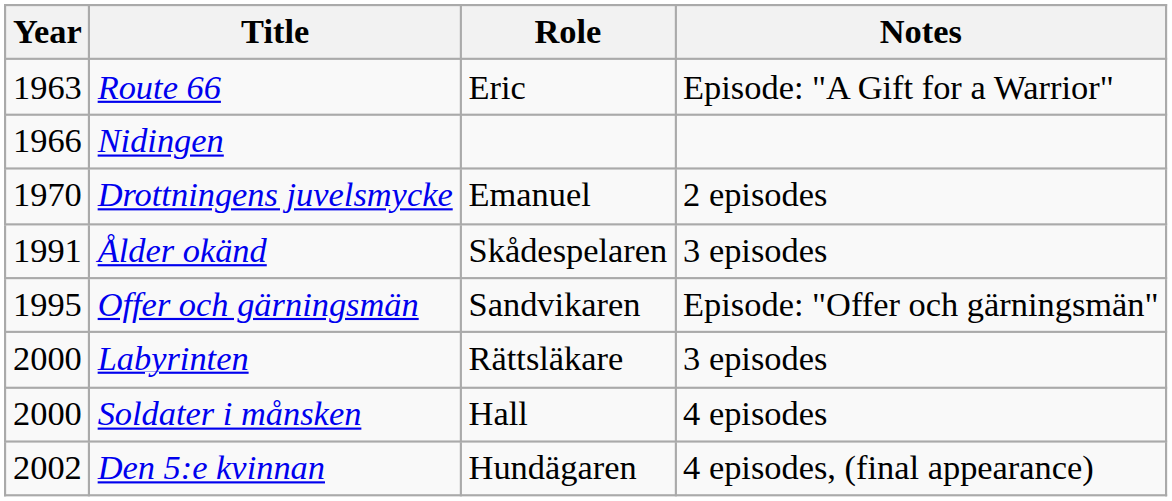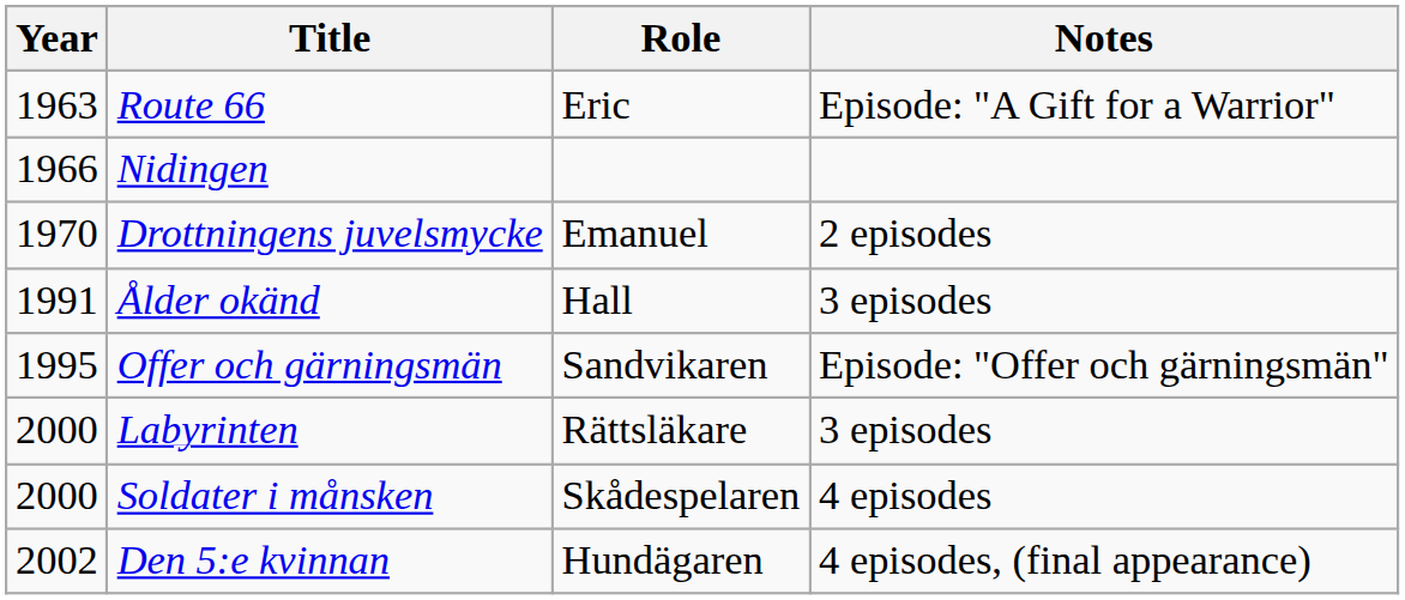Ålder okänd | Role: Skådespelaren -> Hall
Soldater i månsken | Role: Hall -> Skådespelaren
